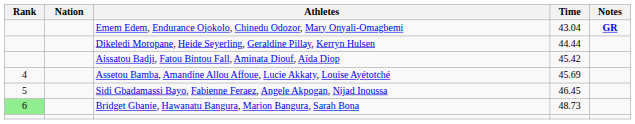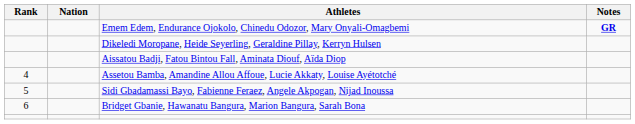- column: Time | 43.04 | 44.44 | 45.42 | 45.69 | 46.45 | 48.73
Bridget Gbanie, Hawanatu Bangura, Marion Bangura, Sarah Bona | Rank: lightgreen background -> no background
